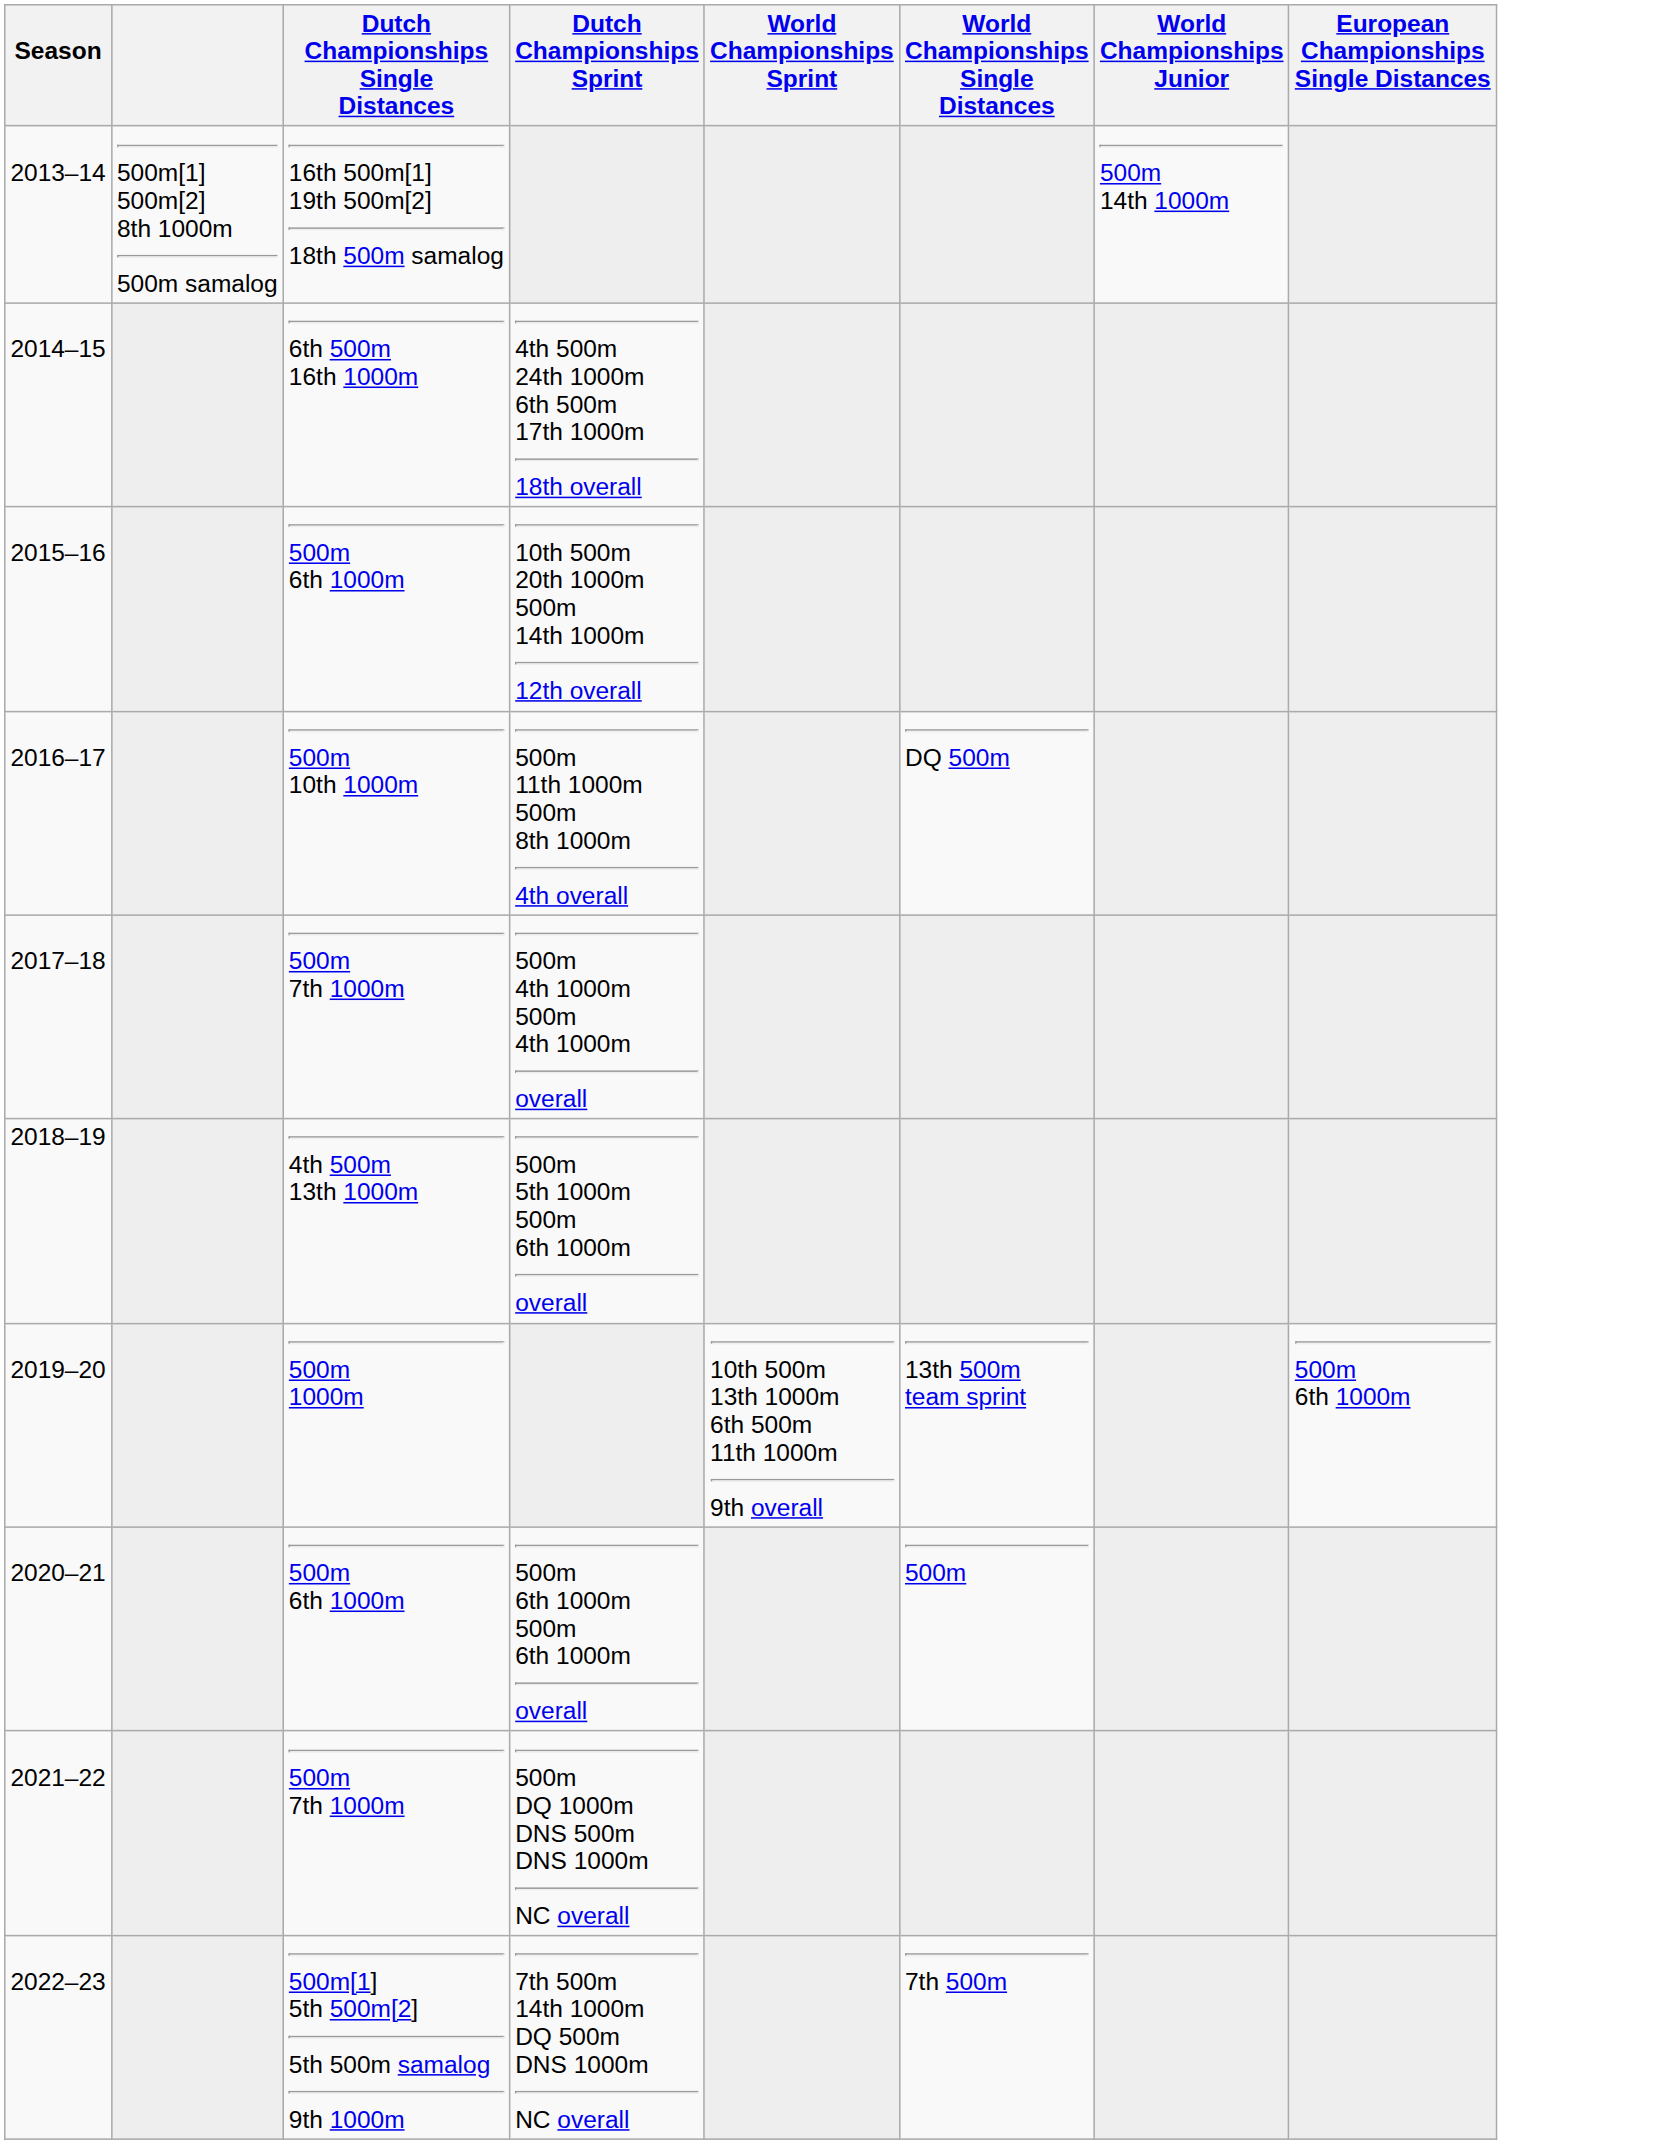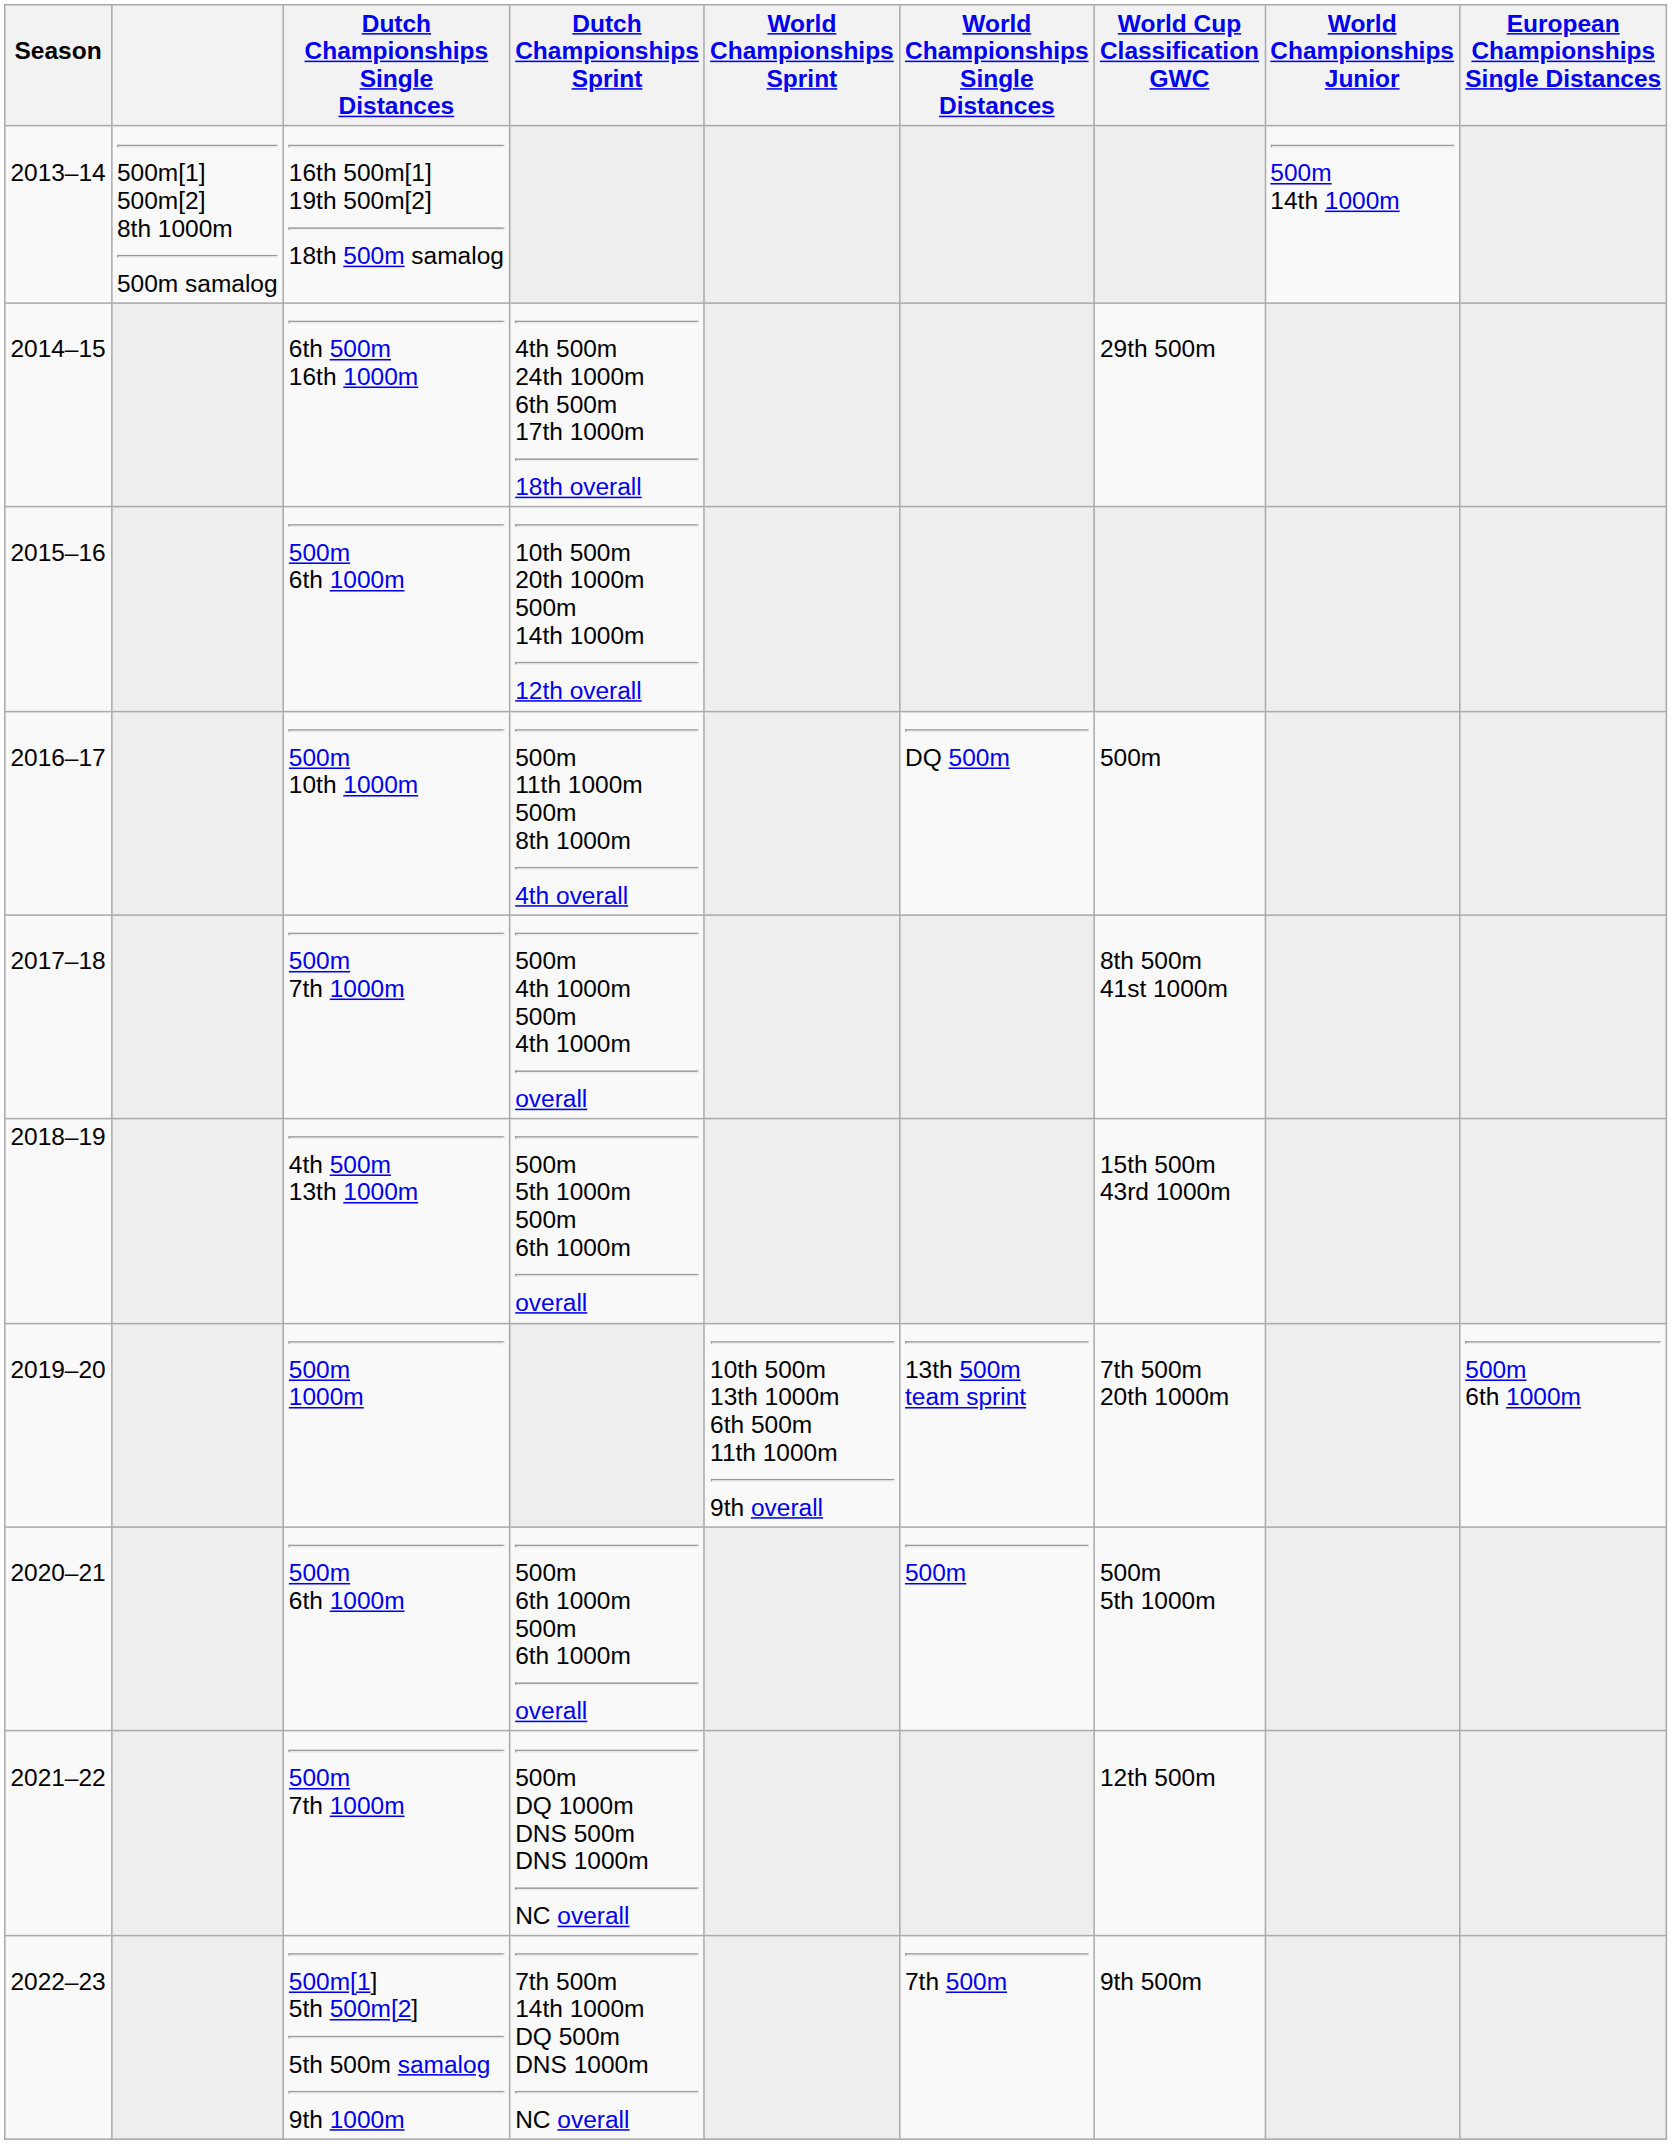+ column: World Cup Classification GWC | 29th 500m | 500m | 8th 500m 41st 1000m | 15th 500m 43rd 1000m | 7th 500m 20th 1000m | 500m 5th 1000m | 12th 500m | 9th 500m
